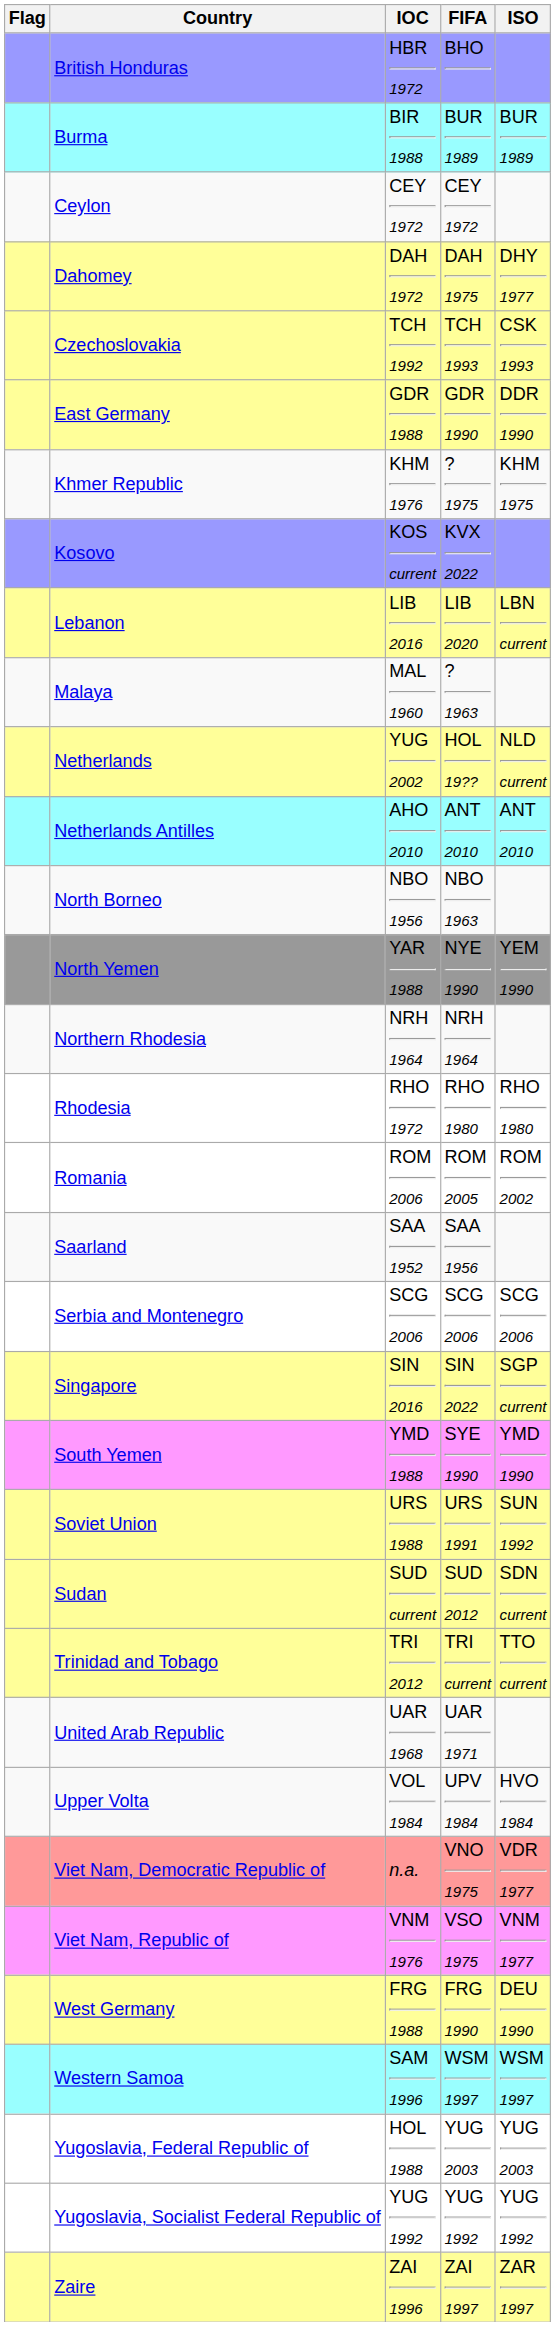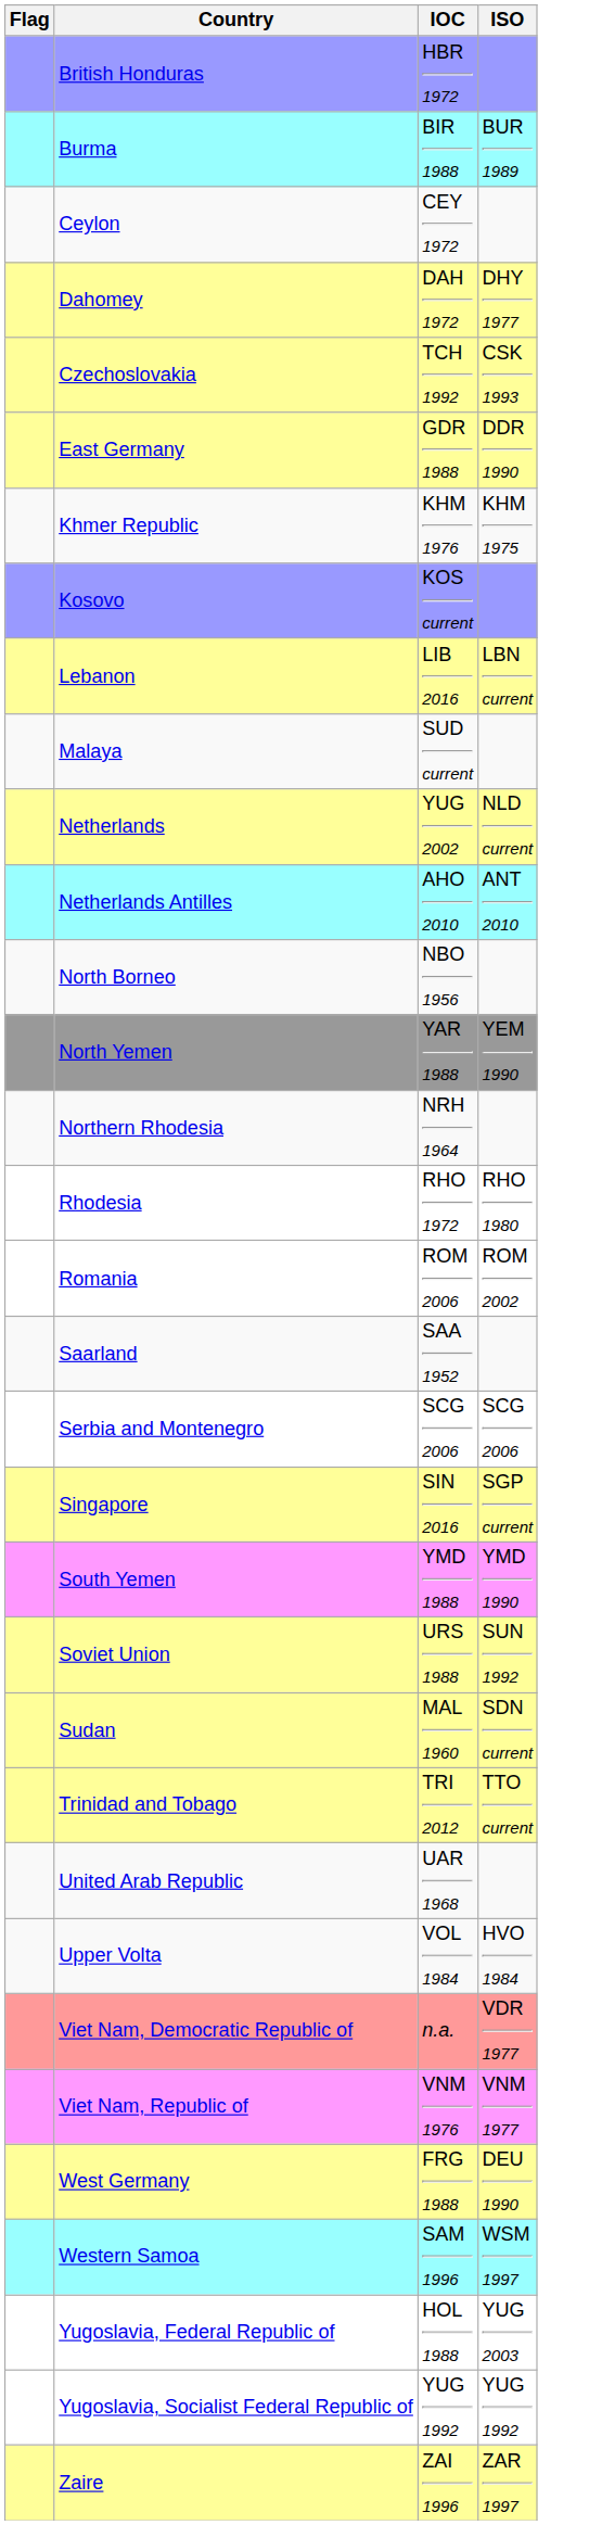- column: FIFA | BHO | BUR 1989 | CEY 1972 | DAH 1975 | TCH 1993 | GDR 1990 | ? 1975 | KVX 2022 | LIB 2020 | ? 1963 | HOL 19?? | ANT 2010 | NBO 1963 | NYE 1990 | NRH 1964 | RHO 1980 | ROM 2005 | SAA 1956 | SCG 2006 | SIN 2022 | SYE 1990 | URS 1991 | SUD 2012 | TRI current | UAR 1971 | UPV 1984 | VNO 1975 | VSO 1975 | FRG 1990 | WSM 1997 | YUG 2003 | YUG 1992 | ZAI 1997
Malaya | IOC: MAL 1960 -> SUD current
Sudan | IOC: SUD current -> MAL 1960
